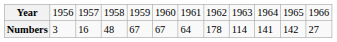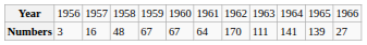Numbers | column 8: 178 -> 170
Numbers | column 9: 114 -> 111
Numbers | column 11: 142 -> 139
